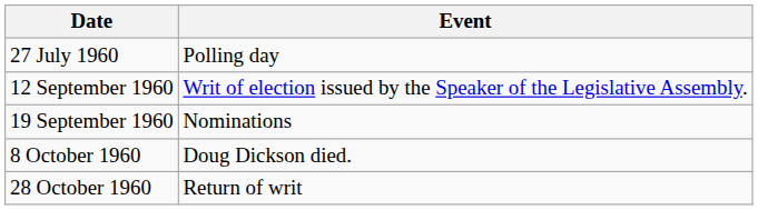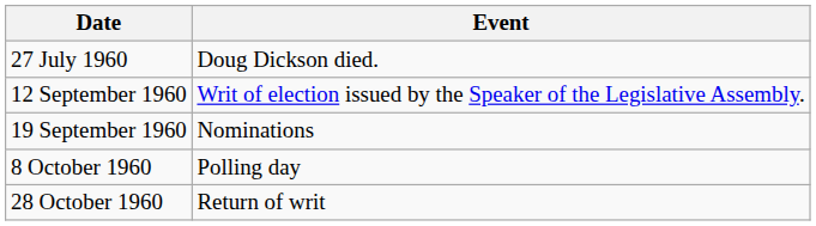27 July 1960 | Event: Polling day -> Doug Dickson died.
8 October 1960 | Event: Doug Dickson died. -> Polling day
